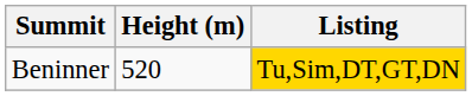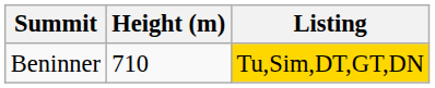Beninner | Height (m): 520 -> 710
